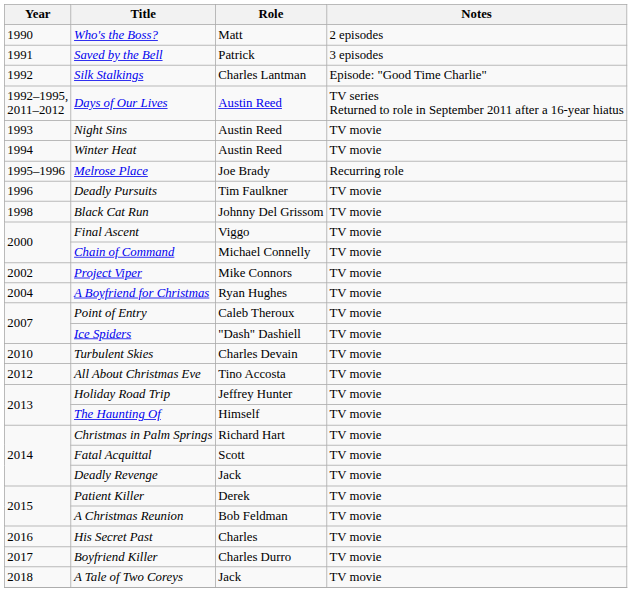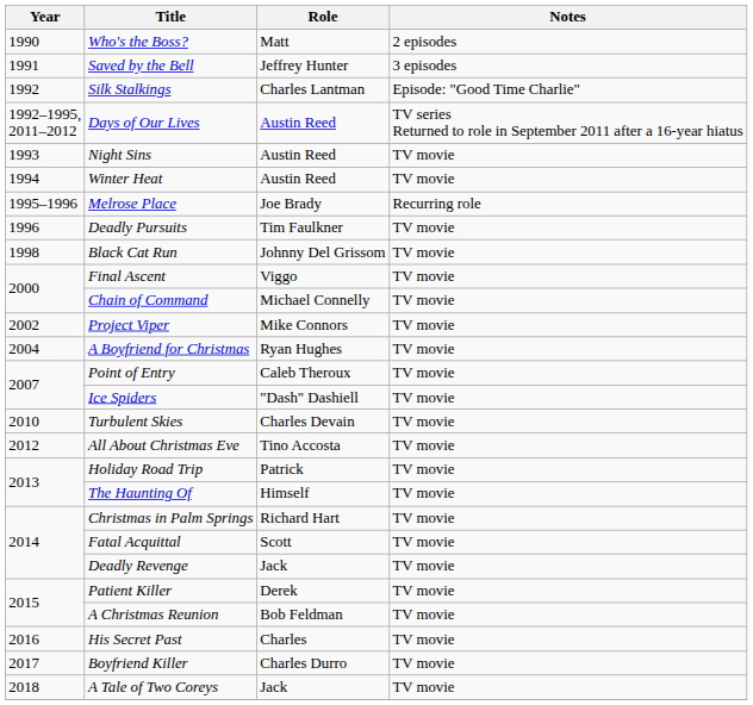Saved by the Bell | Role: Patrick -> Jeffrey Hunter
Holiday Road Trip | Role: Jeffrey Hunter -> Patrick
